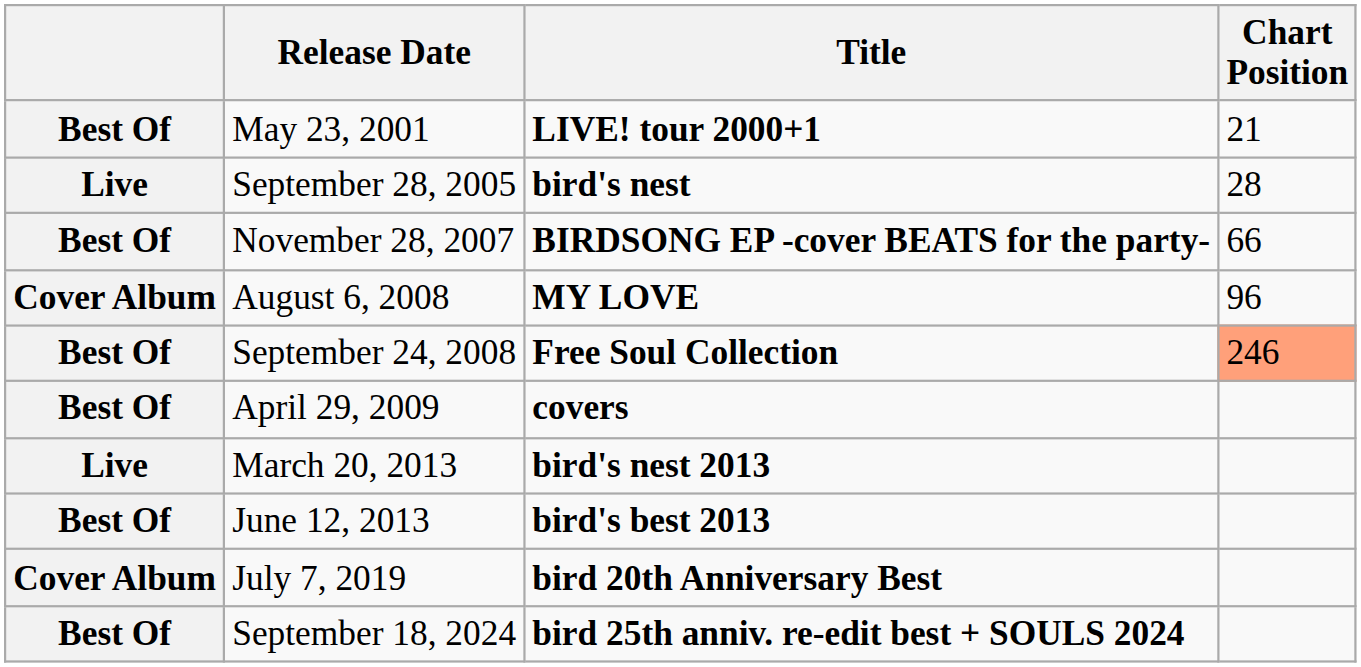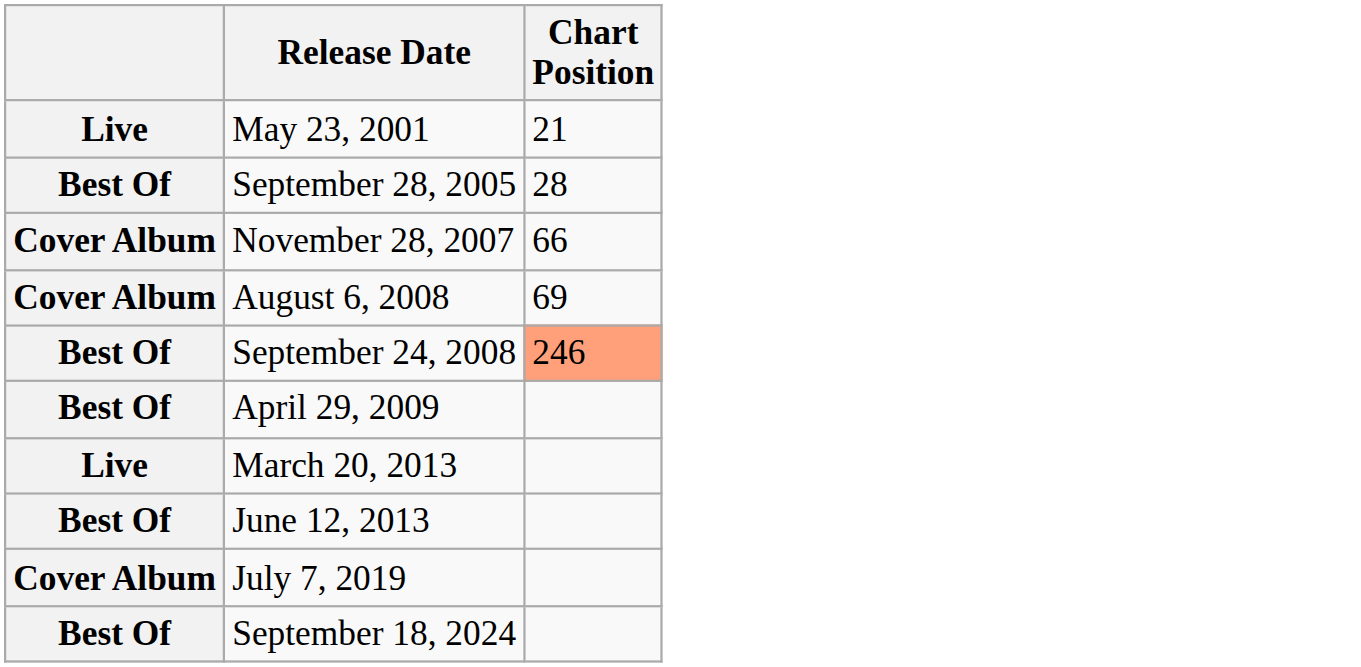- column: Title | LIVE! tour 2000+1 | bird's nest | BIRDSONG EP -cover BEATS for the party- | MY LOVE | Free Soul Collection | covers | bird's nest 2013 | bird's best 2013 | bird 20th Anniversary Best | bird 25th anniv. re-edit best + SOULS 2024
May 23, 2001 | column 1: Best Of -> Live
September 28, 2005 | column 1: Live -> Best Of
November 28, 2007 | column 1: Best Of -> Cover Album
August 6, 2008 | Chart Position: 96 -> 69
